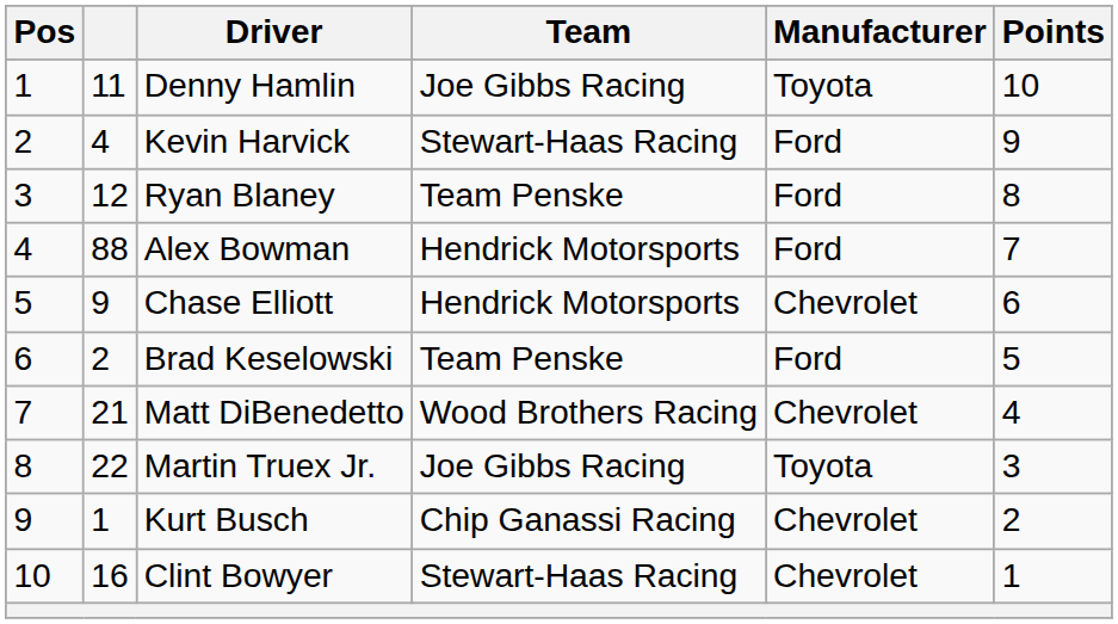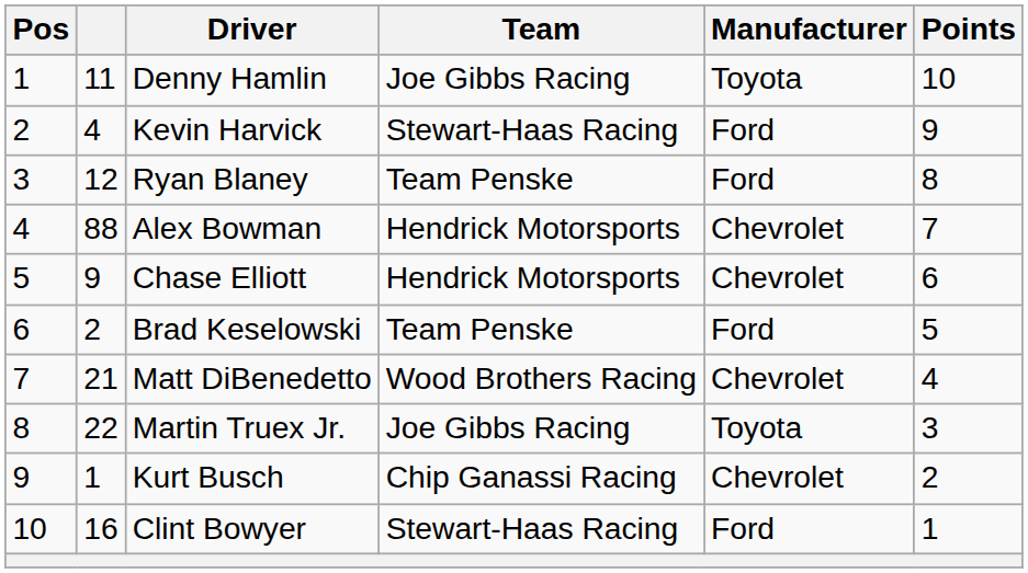Alex Bowman | Manufacturer: Ford -> Chevrolet
Clint Bowyer | Manufacturer: Chevrolet -> Ford
